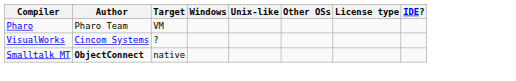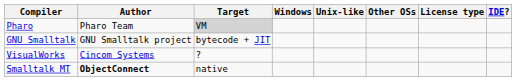Pharo | Target: no background -> lightgrey background
+ row: GNU Smalltalk | GNU Smalltalk project | bytecode + JIT
